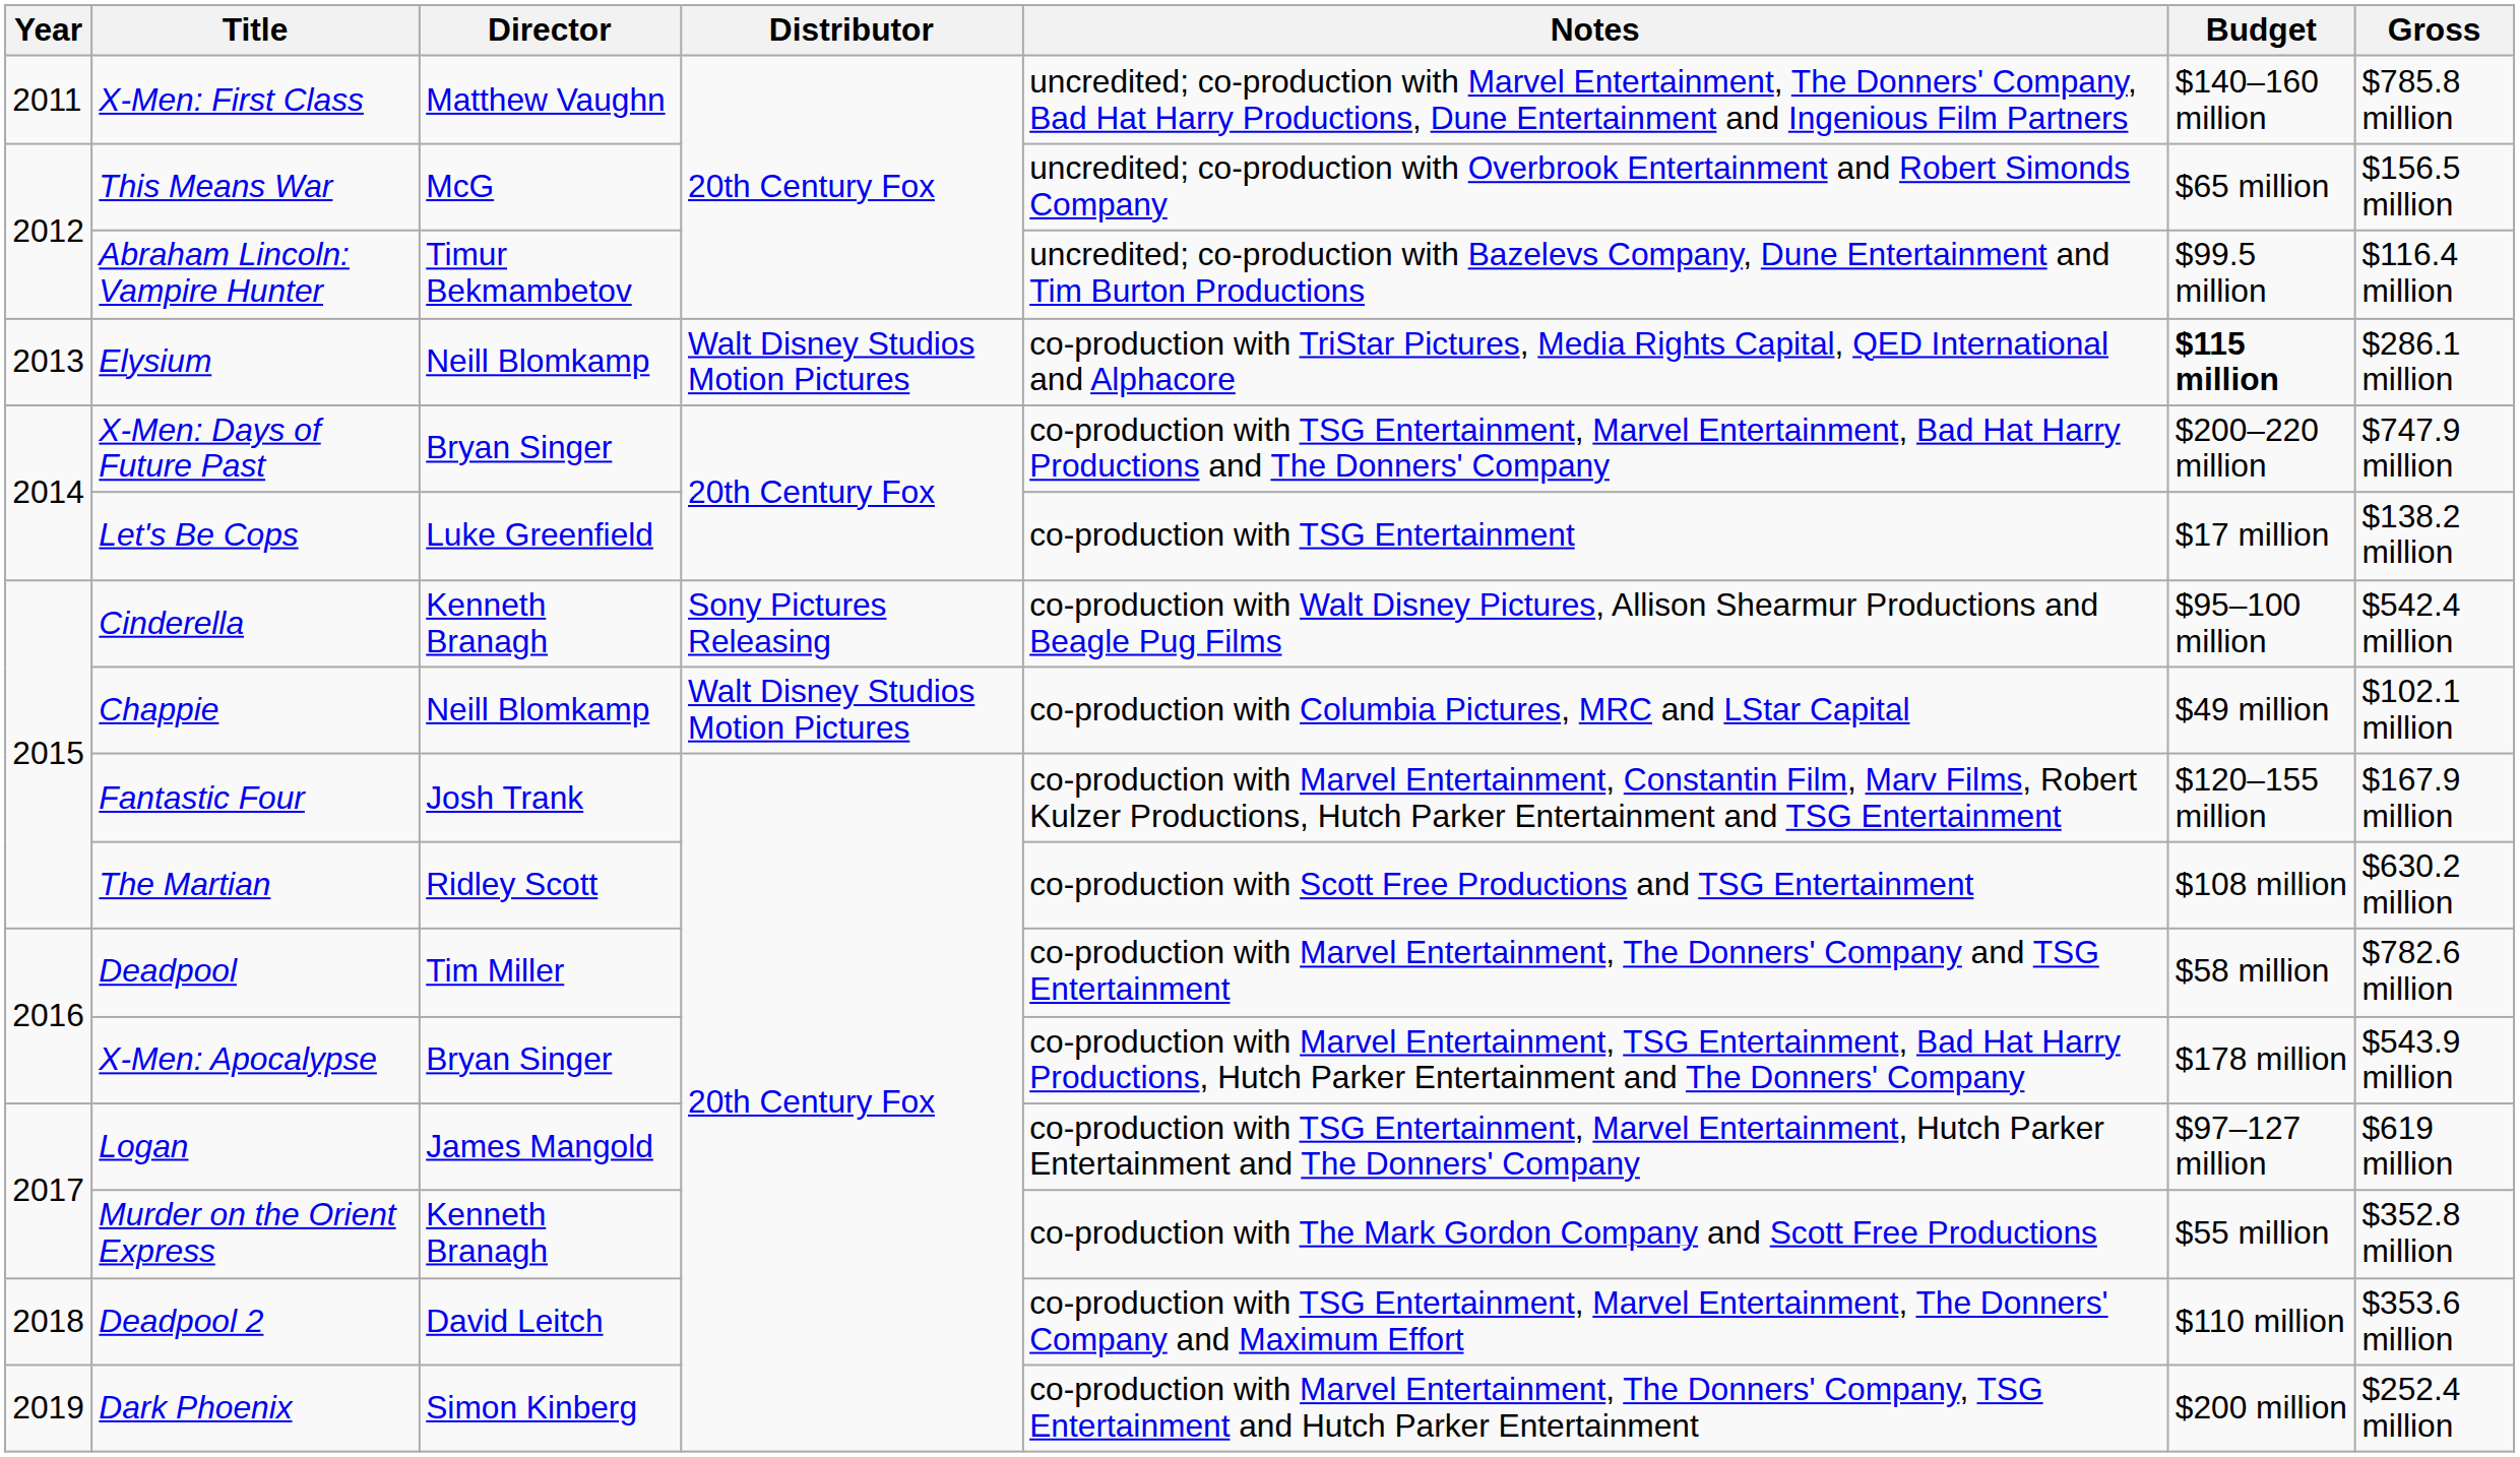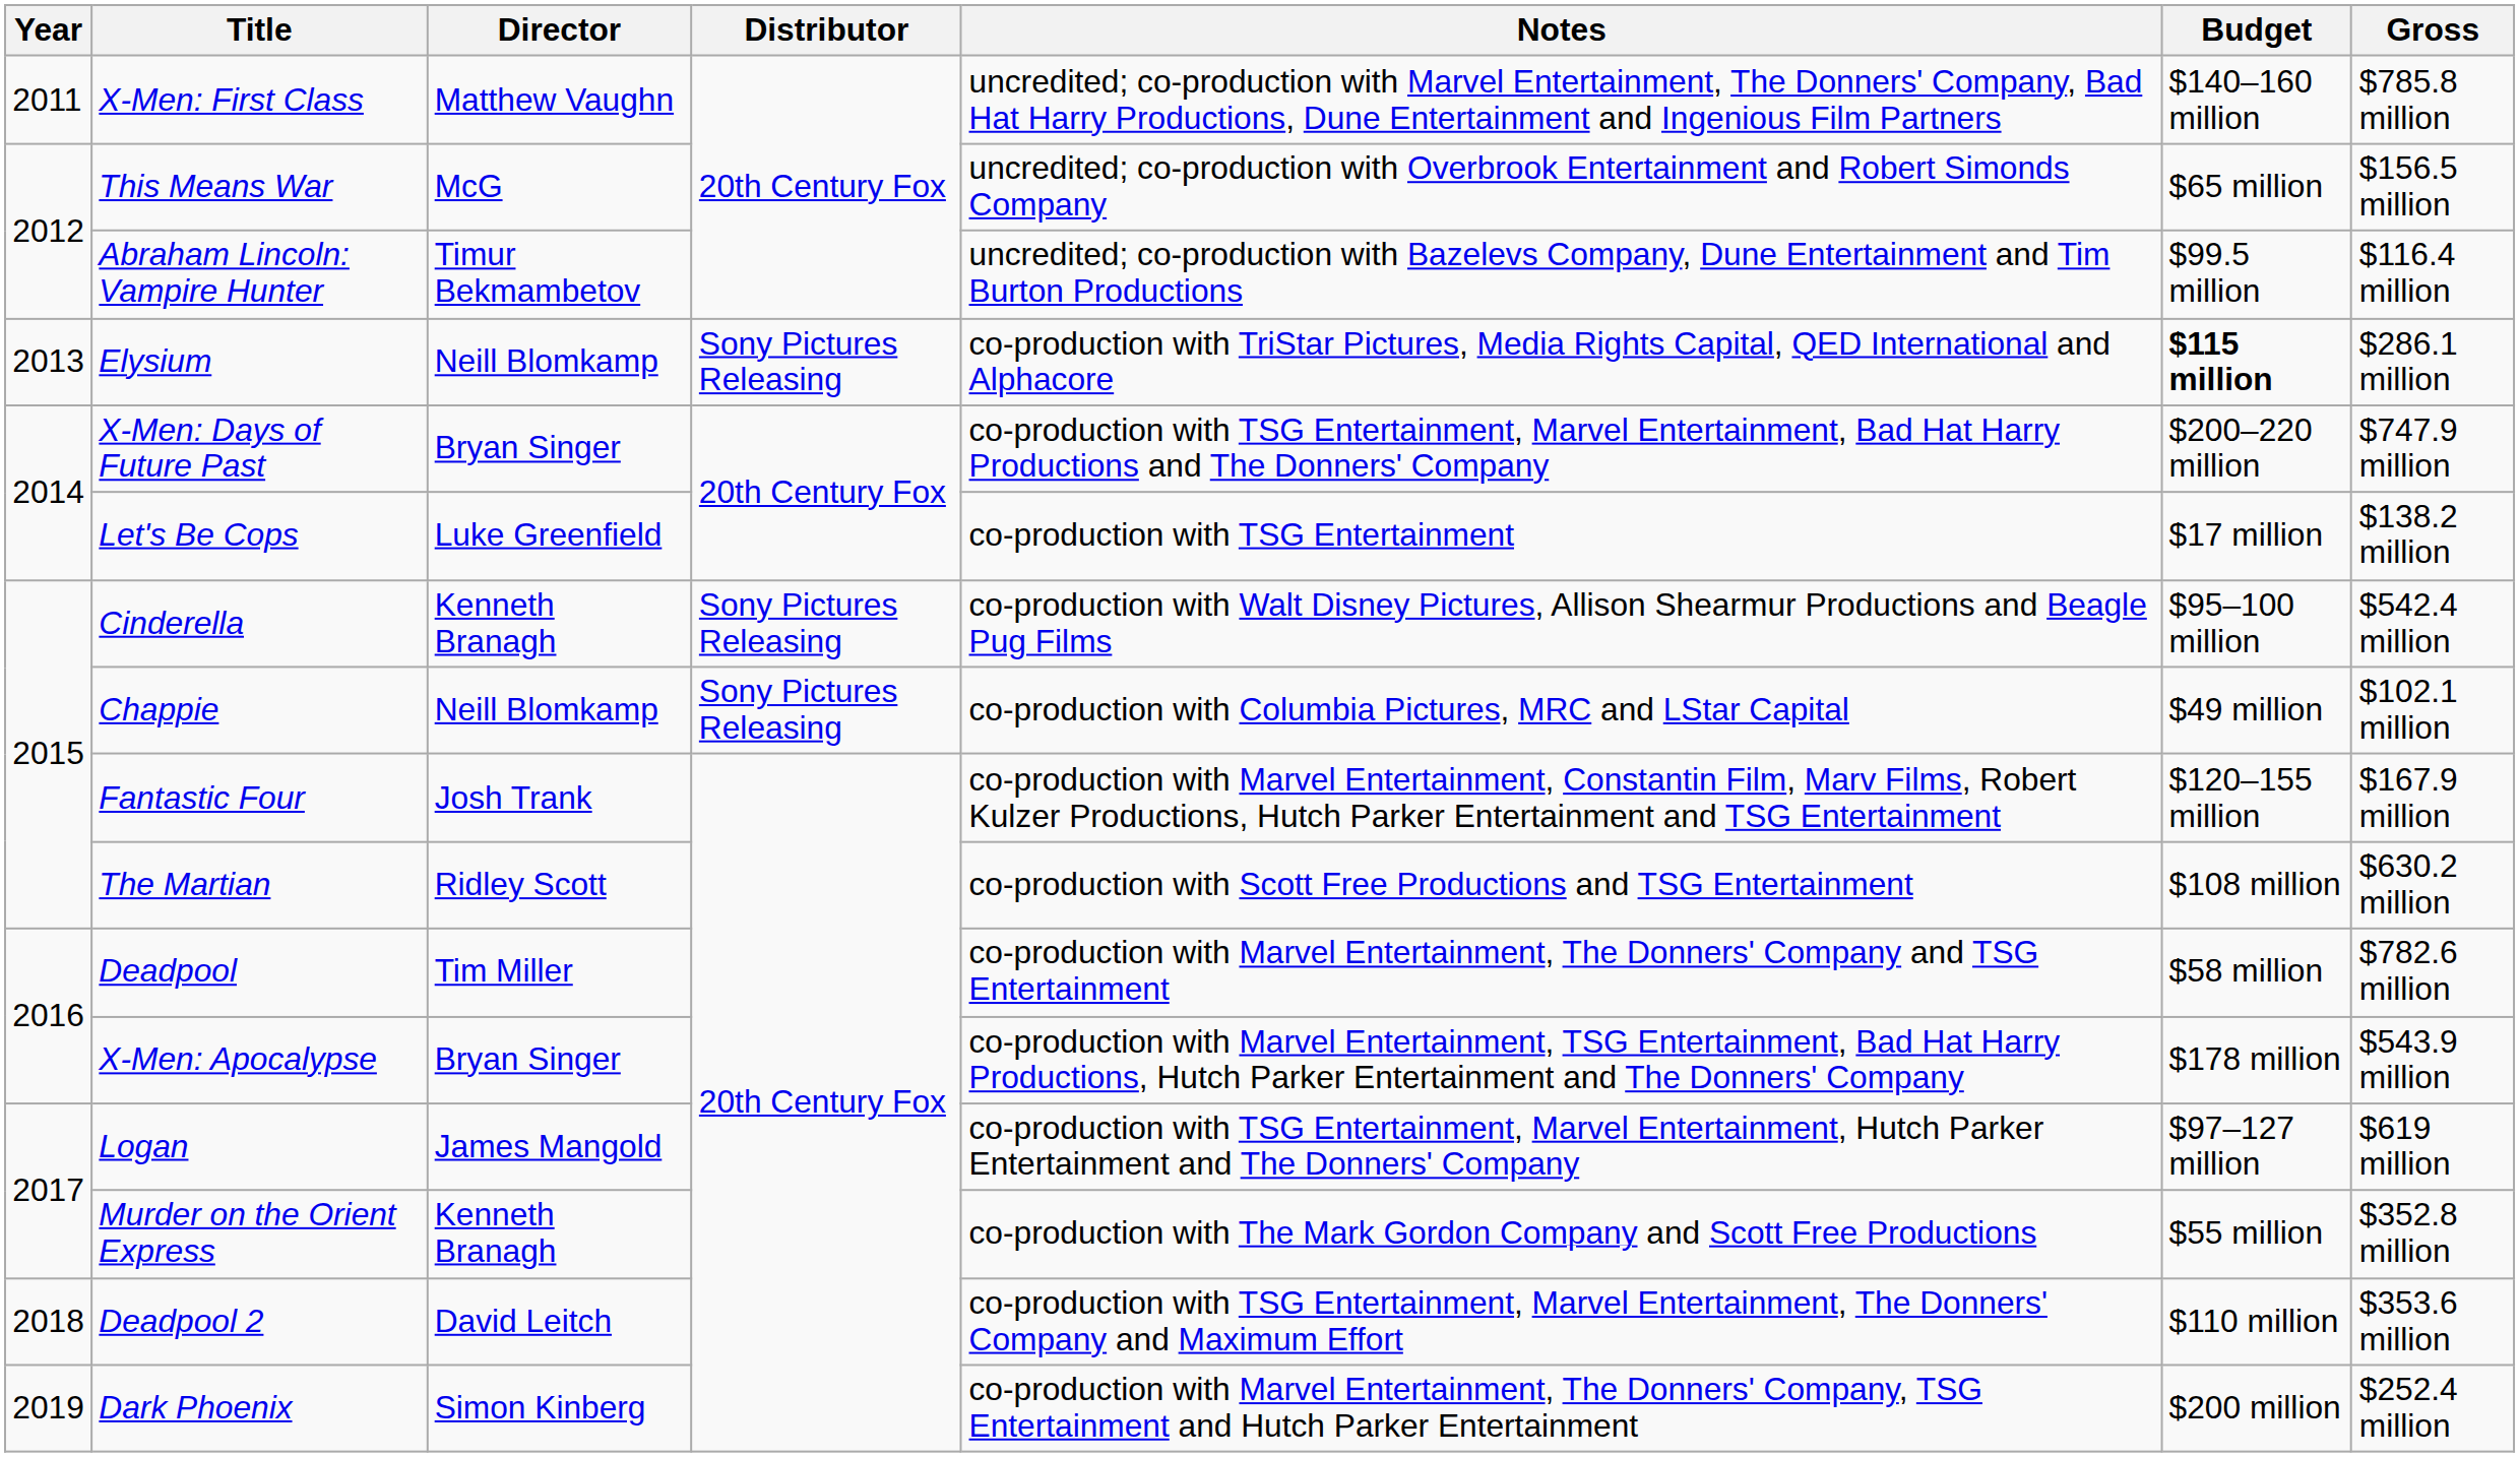Elysium | Distributor: Walt Disney Studios Motion Pictures -> Sony Pictures Releasing
Chappie | Distributor: Walt Disney Studios Motion Pictures -> Sony Pictures Releasing
